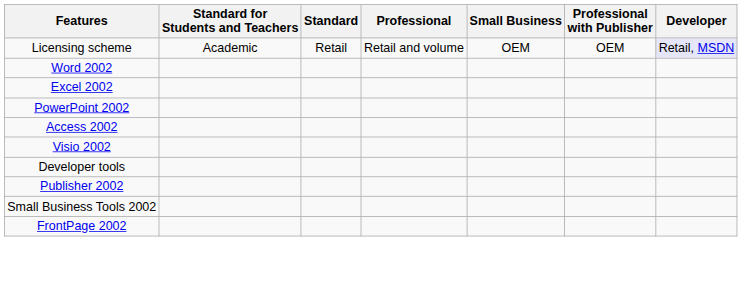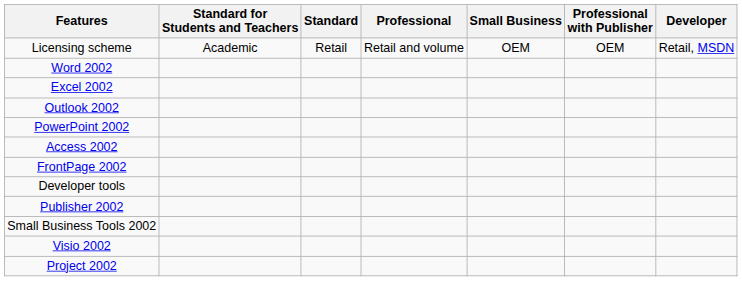Licensing scheme | Developer: lavender background -> no background
+ row: Outlook 2002
rows swapped: FrontPage 2002 <-> Visio 2002
+ row: Project 2002
